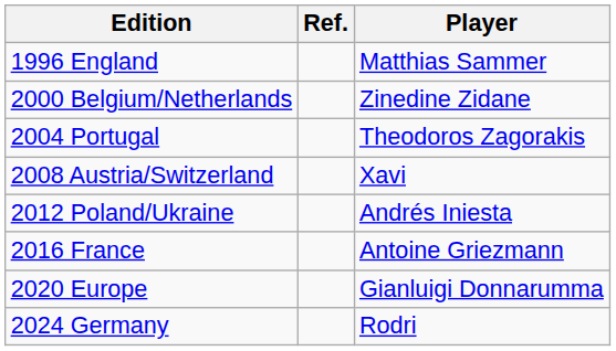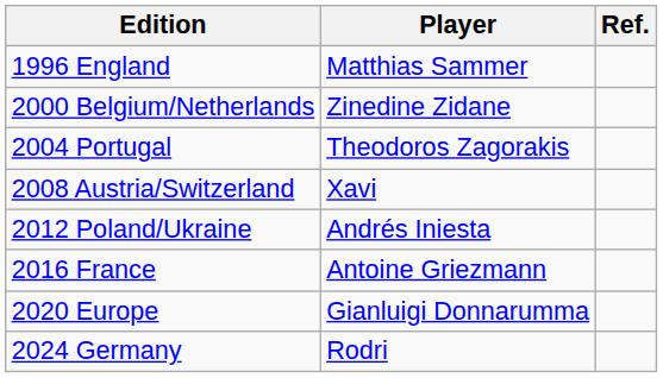columns swapped: Player <-> Ref.
